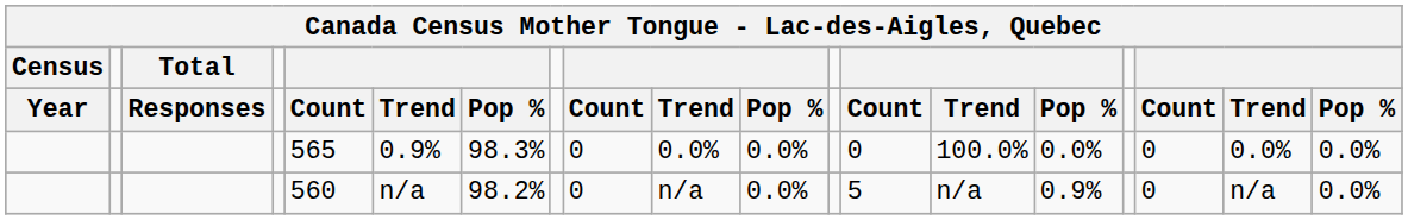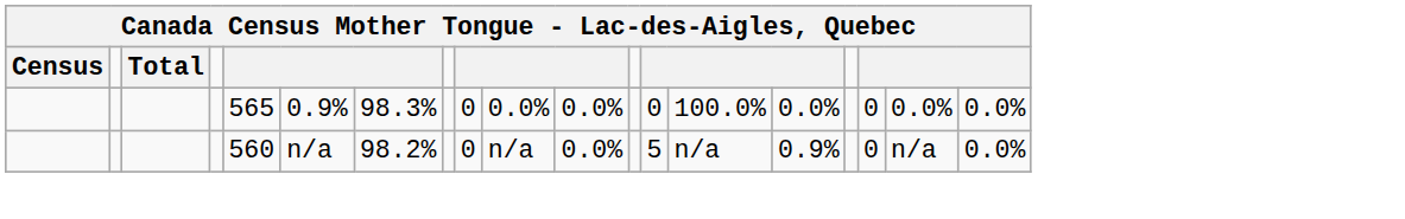- row: Year | Responses | Count | Trend | Pop % | Count | Trend | Pop % | Count | Trend | Pop % | Count | Trend | Pop %
